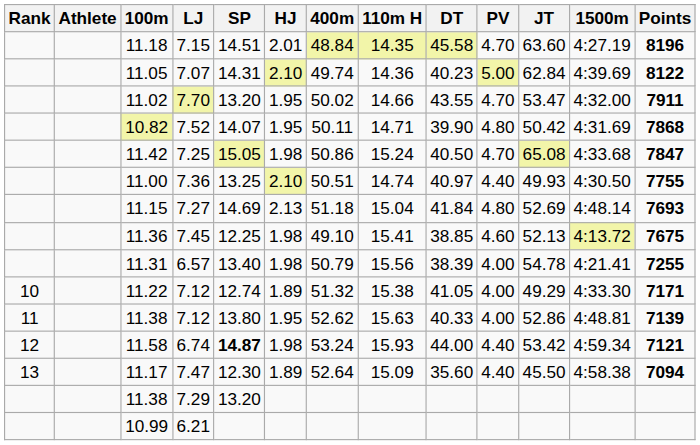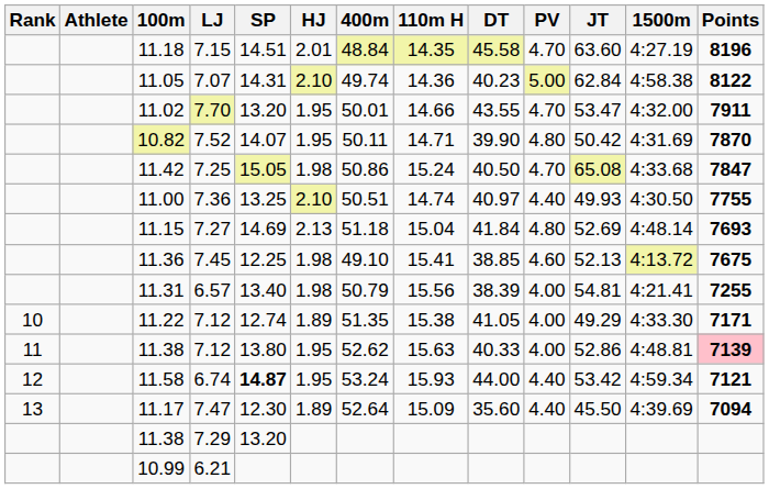11.05 | 1500m: 4:39.69 -> 4:58.38
11.02 | 400m: 50.02 -> 50.01
10.82 | Points: 7868 -> 7870
11.31 | JT: 54.78 -> 54.81
11.22 | 400m: 51.32 -> 51.35
11.38 / 7.12 | Points: no background -> pink background
11.58 | HJ: 1.98 -> 1.95
11.17 | 1500m: 4:58.38 -> 4:39.69
